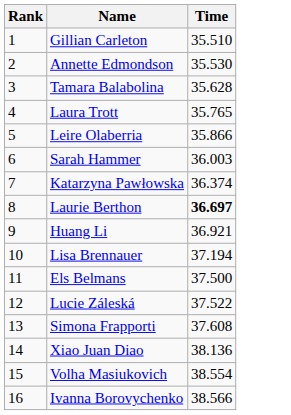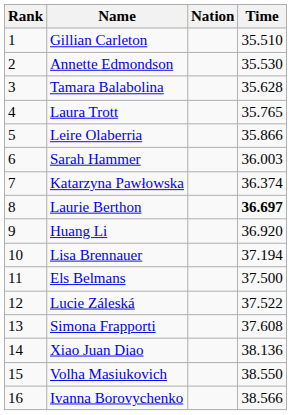+ column: Nation
Huang Li | Time: 36.921 -> 36.920
Volha Masiukovich | Time: 38.554 -> 38.550
